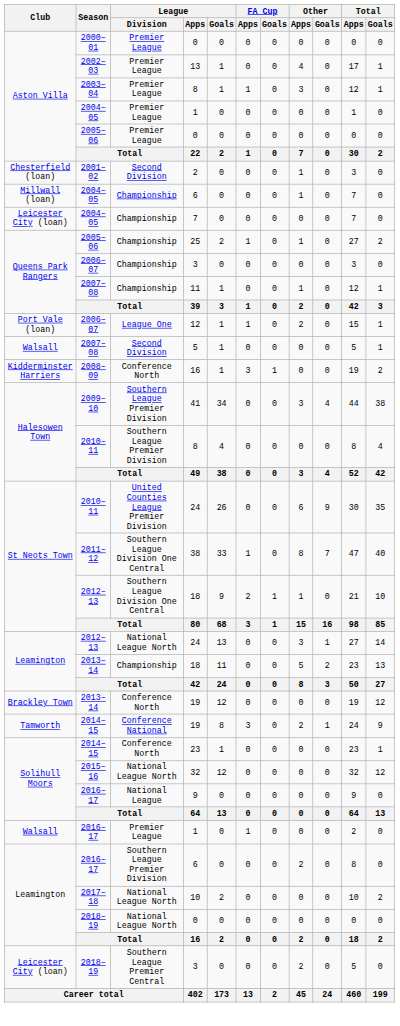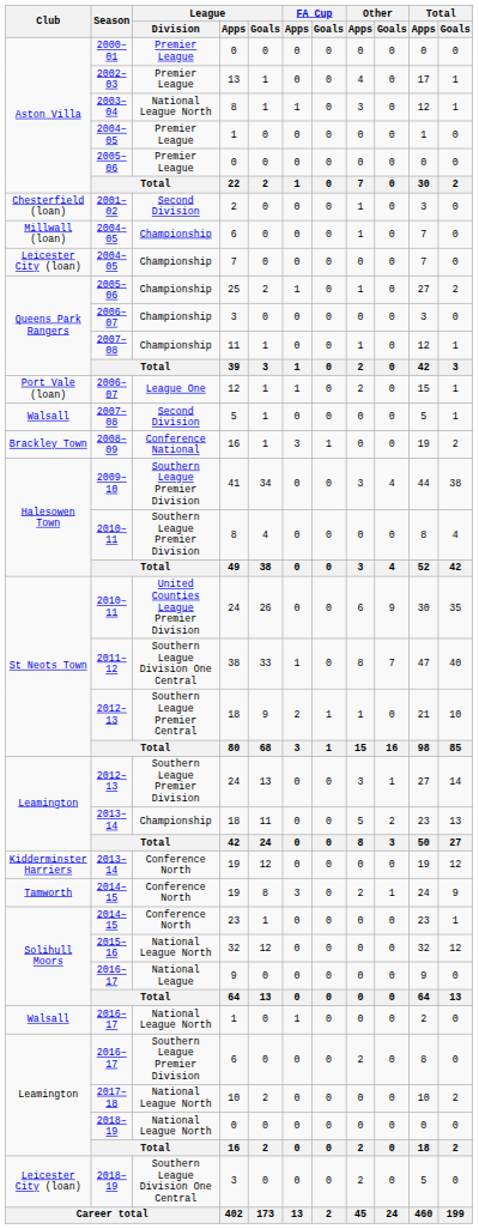2003–04 / 8 | League / Division: Premier League -> National League North
2008–09 / 16 | Club: Kidderminster Harriers -> Brackley Town
2008–09 / 16 | League / Division: Conference North -> Conference National
2012–13 / 18 | League / Division: Southern League Division One Central -> Southern League Premier Central
2012–13 / 24 | League / Division: National League North -> Southern League Premier Division
2013–14 / 19 | Club: Brackley Town -> Kidderminster Harriers
2014–15 / 19 | League / Division: Conference National -> Conference North
2016–17 / 1 | League / Division: Premier League -> National League North
2018–19 / 3 | League / Division: Southern League Premier Central -> Southern League Division One Central
